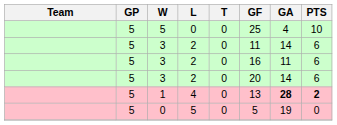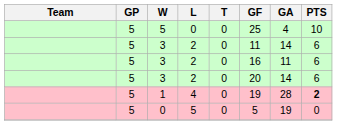1 | GF: 13 -> 19
1 | GA: bold -> normal
